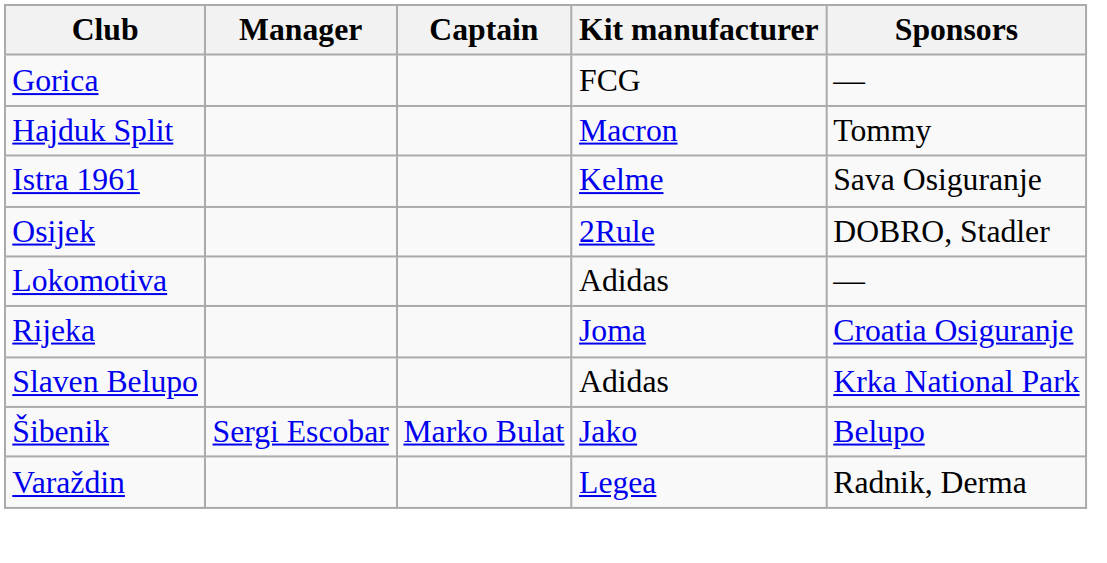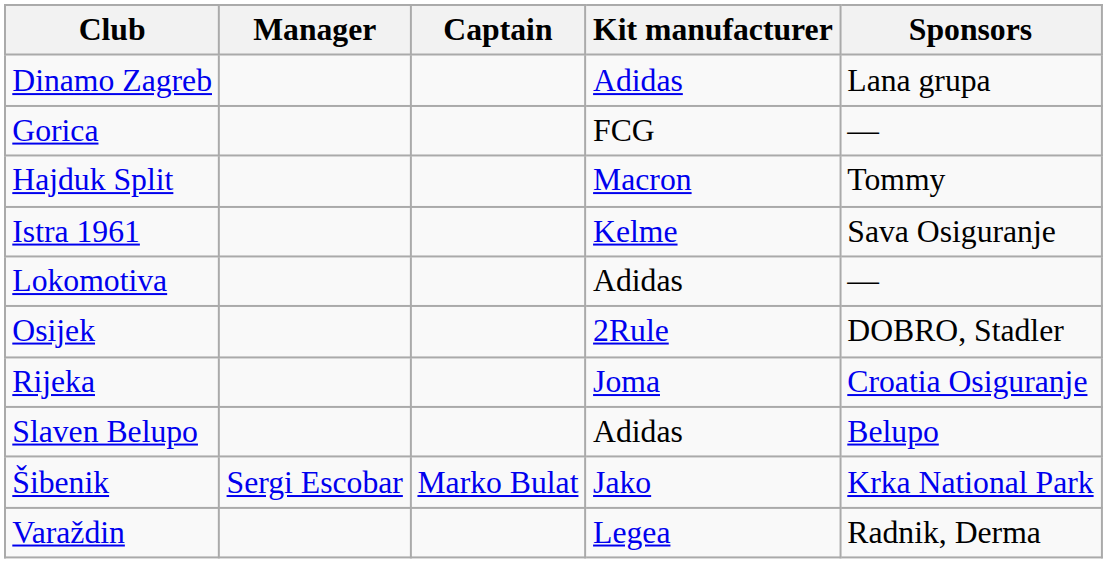+ row: Dinamo Zagreb | Adidas | Lana grupa
rows swapped: Lokomotiva <-> Osijek
Slaven Belupo | Sponsors: Krka National Park -> Belupo
Šibenik | Sponsors: Belupo -> Krka National Park
